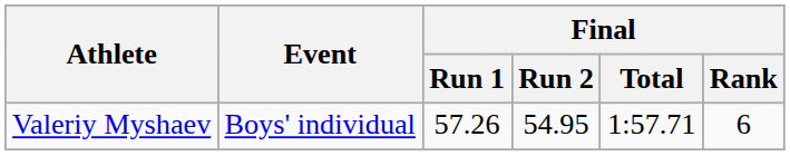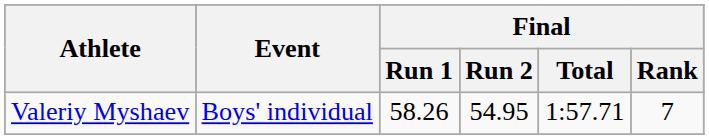Valeriy Myshaev | Final / Run 1: 57.26 -> 58.26
Valeriy Myshaev | Final / Rank: 6 -> 7
